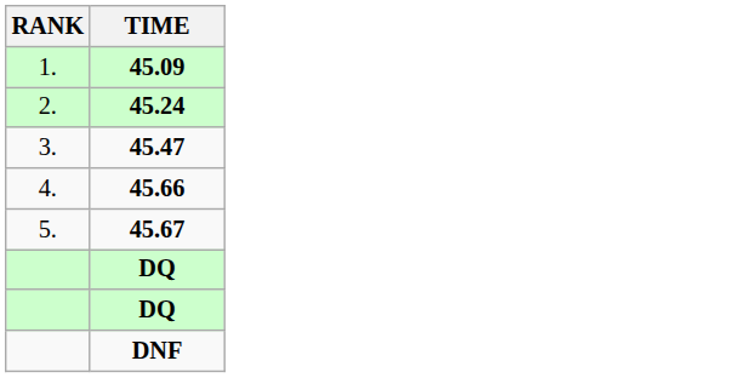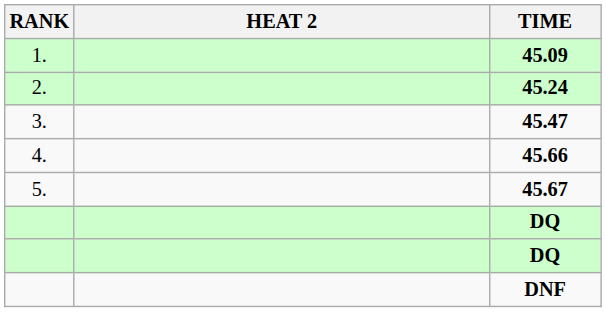+ column: HEAT 2
